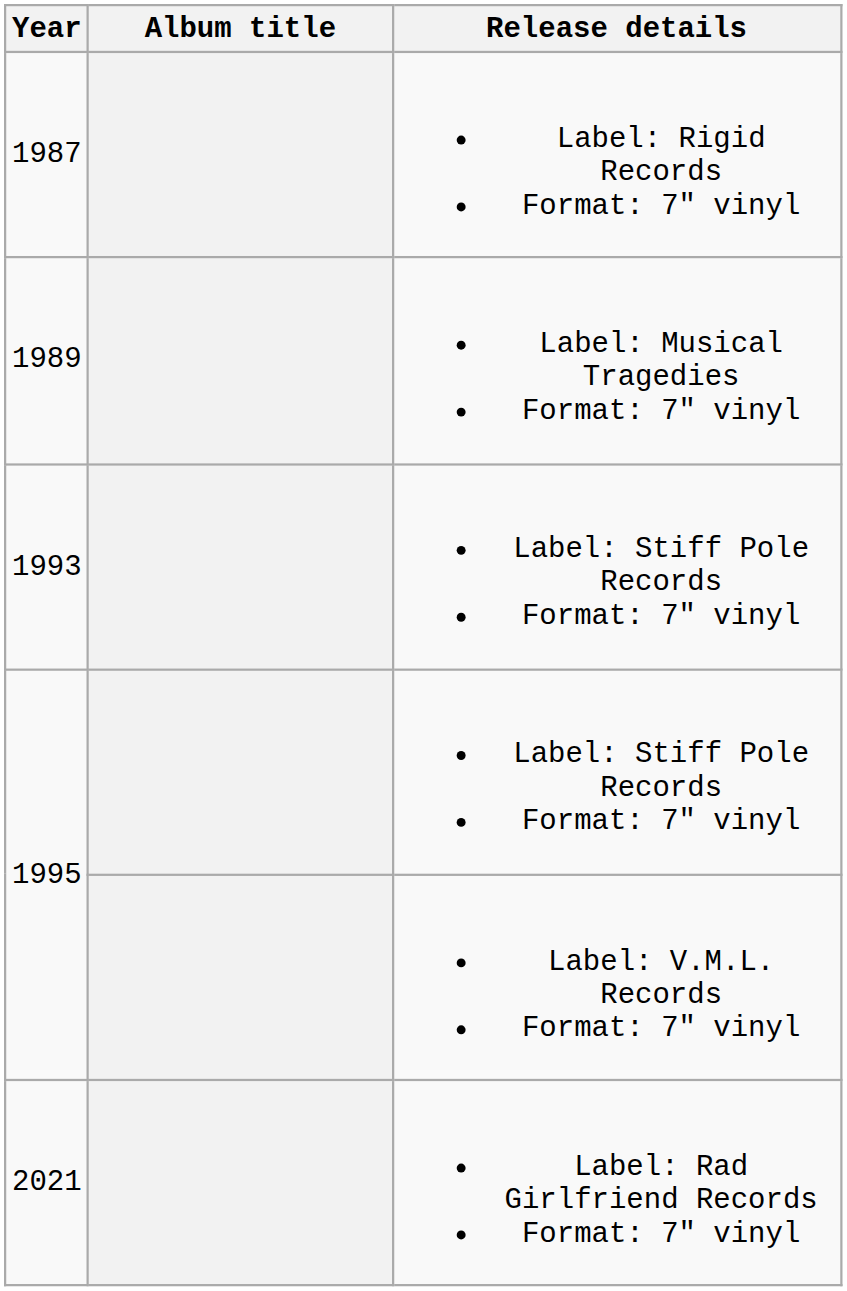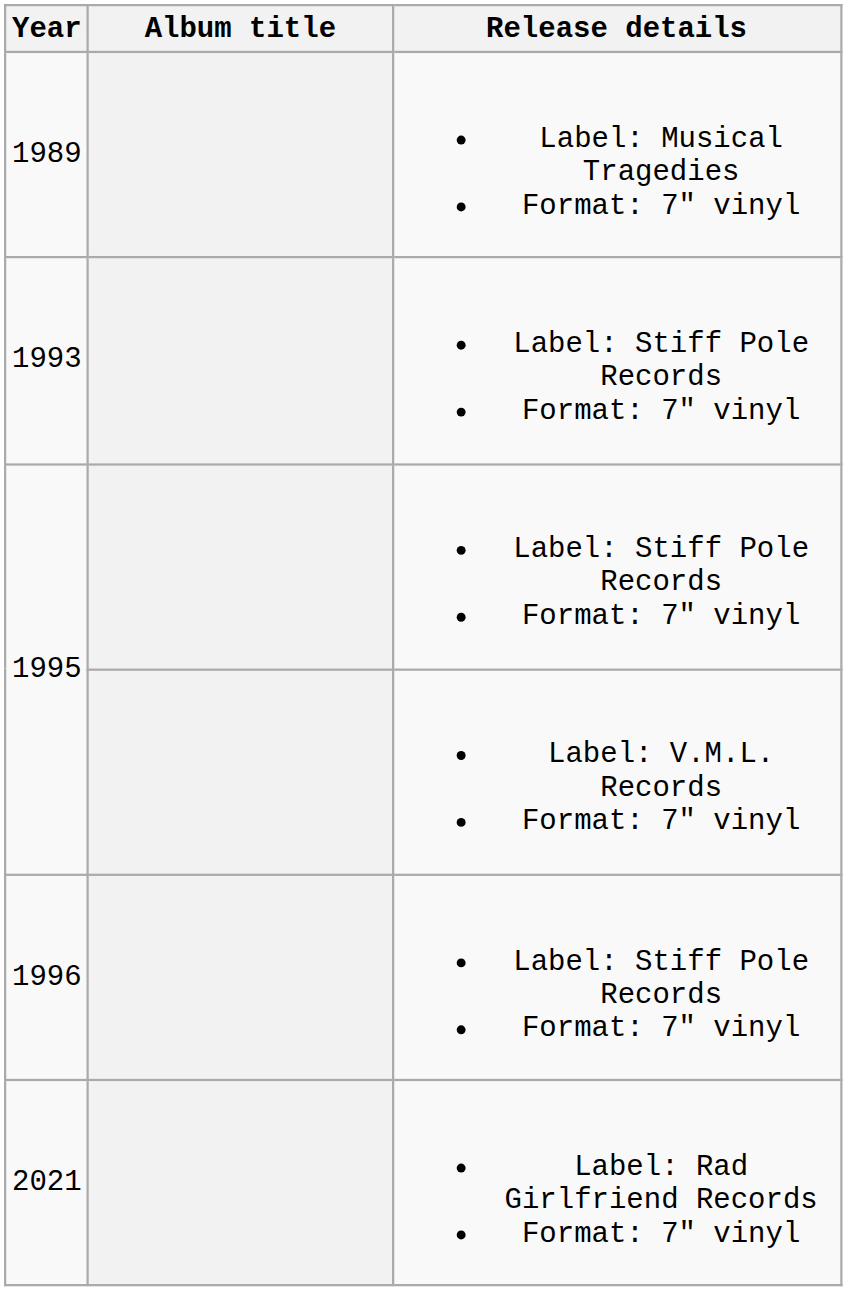- row: 1987 | Label: Rigid Records Format: 7" vinyl
+ row: 1996 | Label: Stiff Pole Records Format: 7" vinyl
